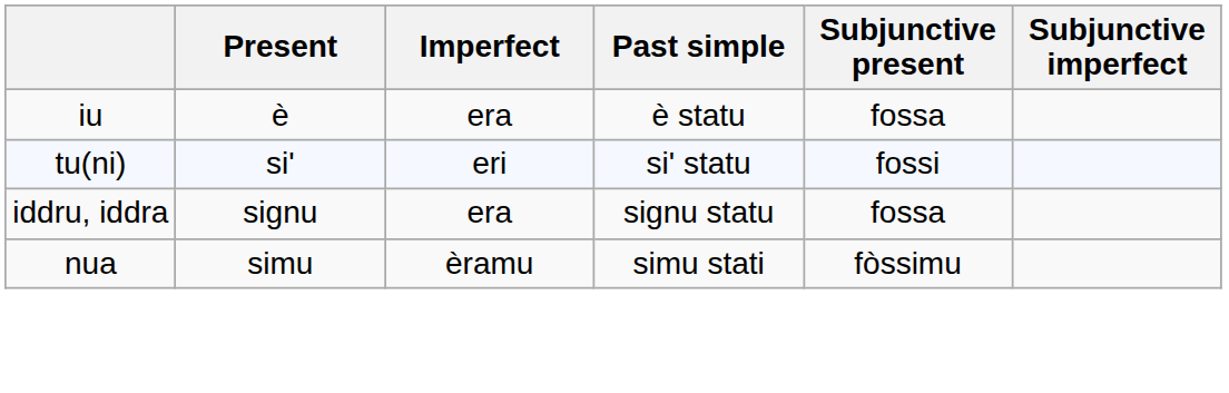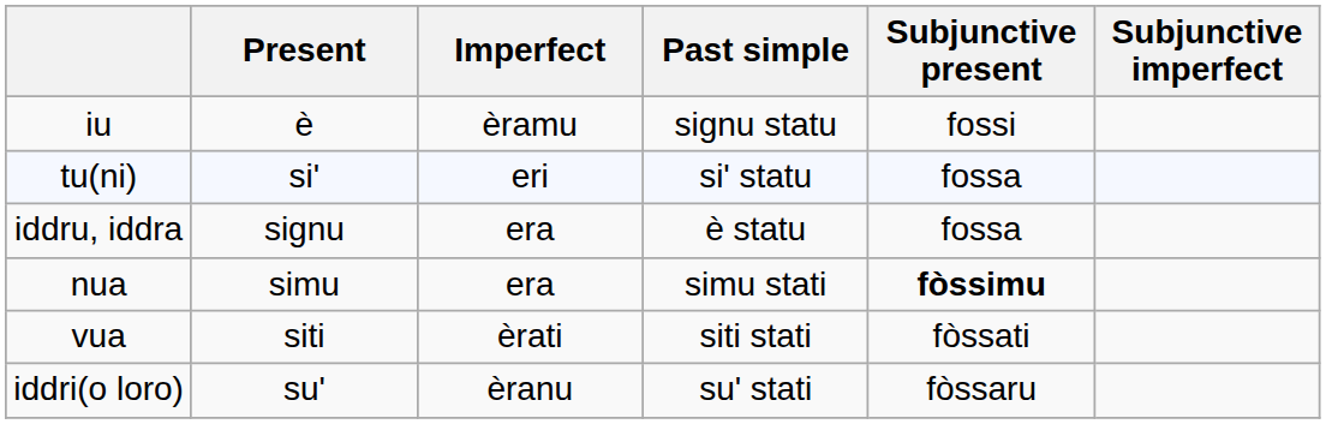iu | Imperfect: era -> èramu
iu | Past simple: è statu -> signu statu
iu | Subjunctive present: fossa -> fossi
tu(ni) | Subjunctive present: fossi -> fossa
iddru, iddra | Past simple: signu statu -> è statu
nua | Imperfect: èramu -> era
nua | Subjunctive present: normal -> bold
+ row: vua | siti | èrati | siti stati | fòssati
+ row: iddri(o loro) | su' | èranu | su' stati | fòssaru
